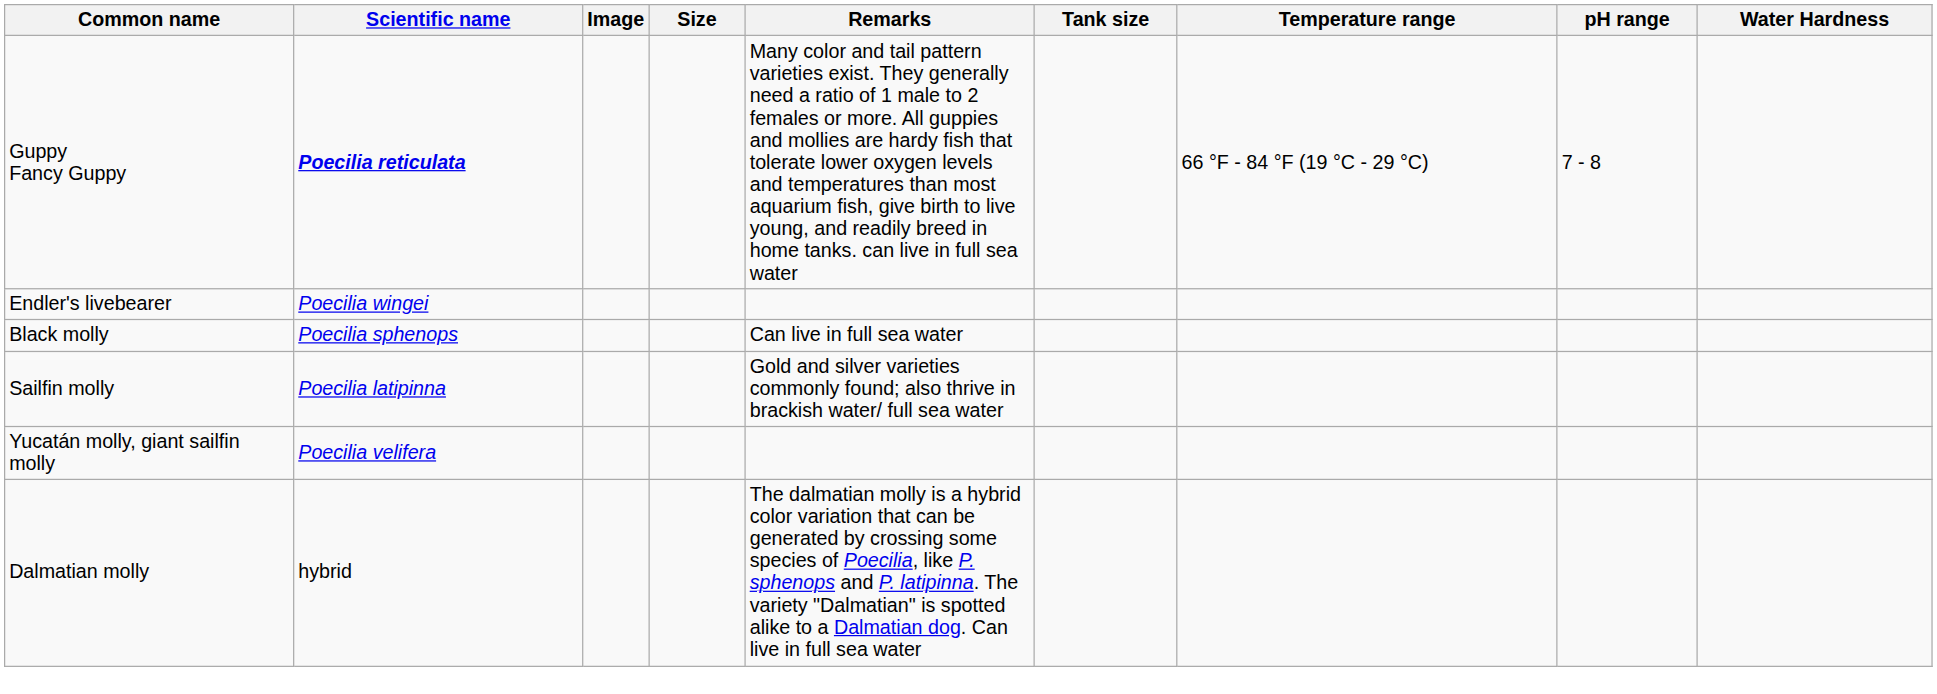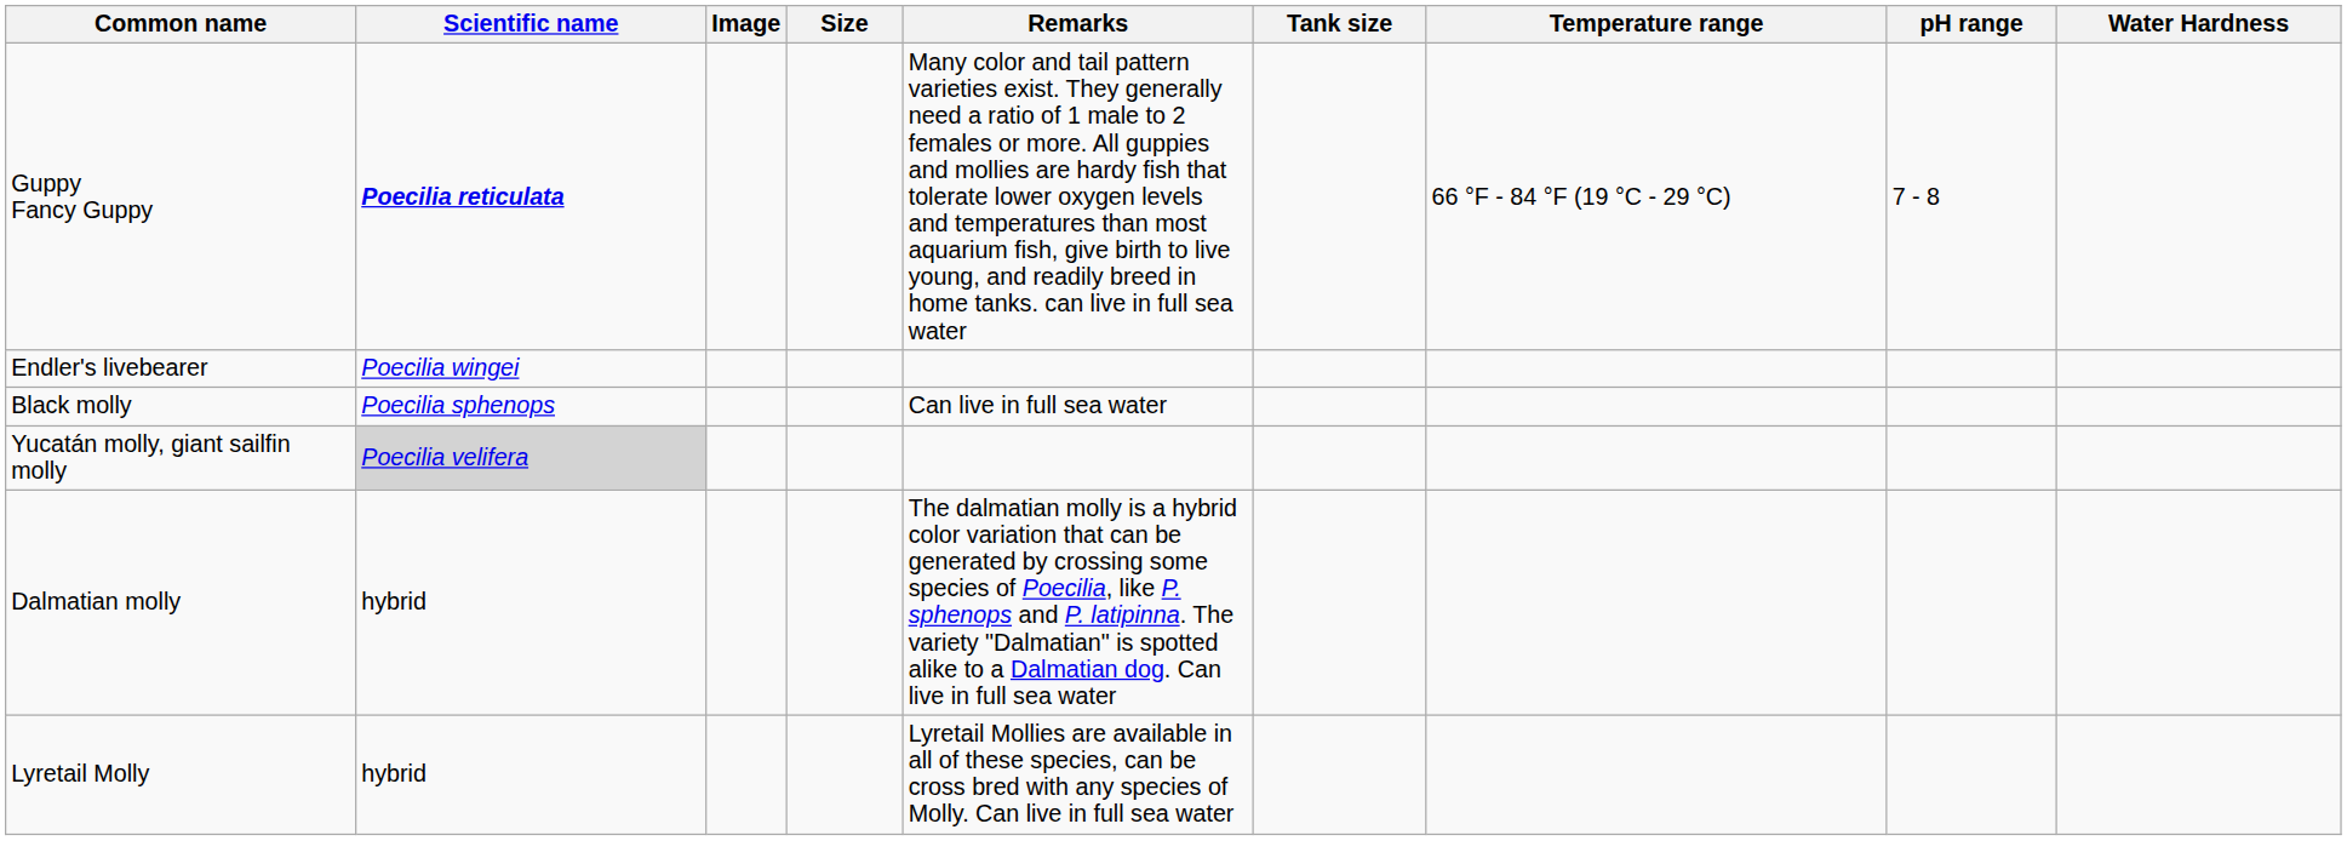- row: Sailfin molly | Poecilia latipinna | Gold and silver varieties commonly found; also thrive in brackish water/ full sea water
Yucatán molly, giant sailfin molly | Scientific name: no background -> lightgrey background
+ row: Lyretail Molly | hybrid | Lyretail Mollies are available in all of these species, can be cross bred with any species of Molly. Can live in full sea water
